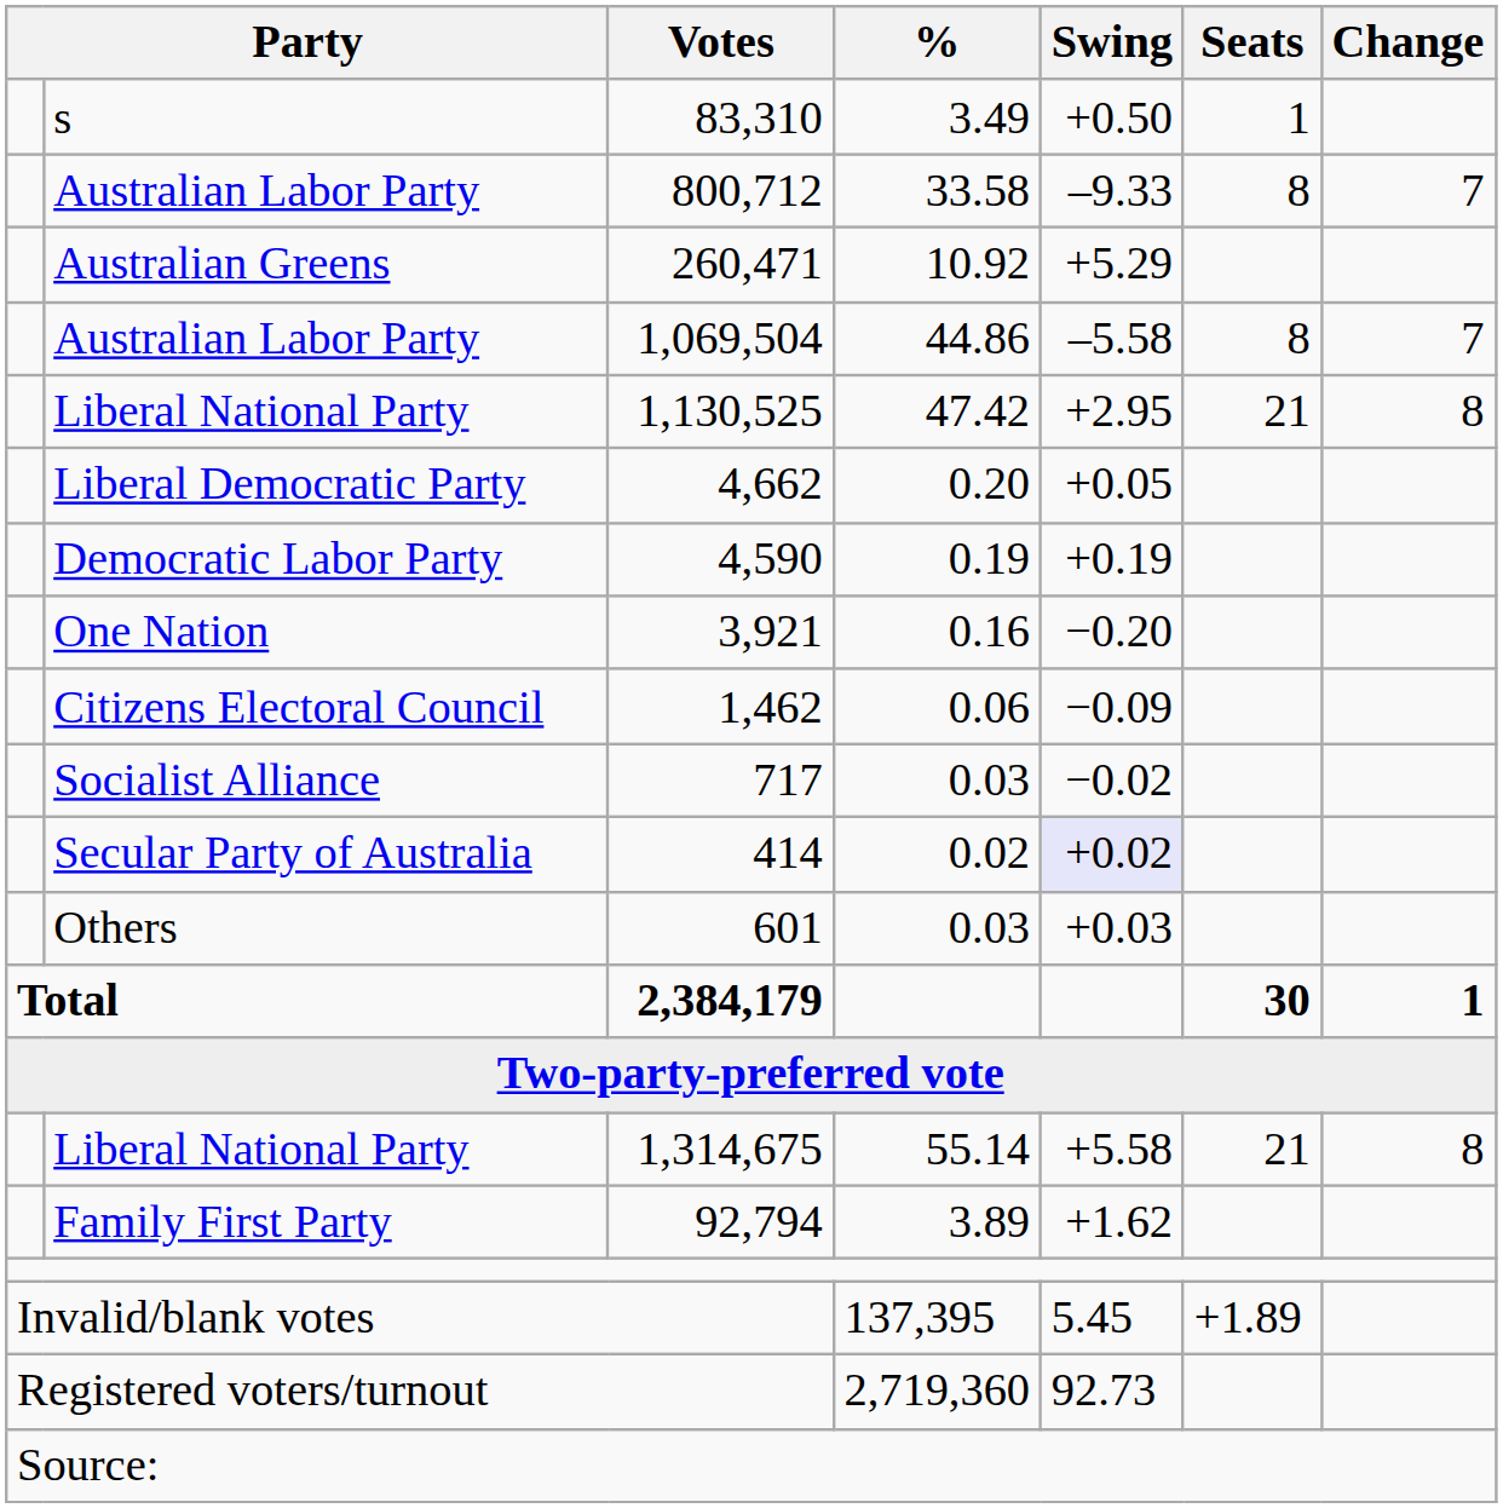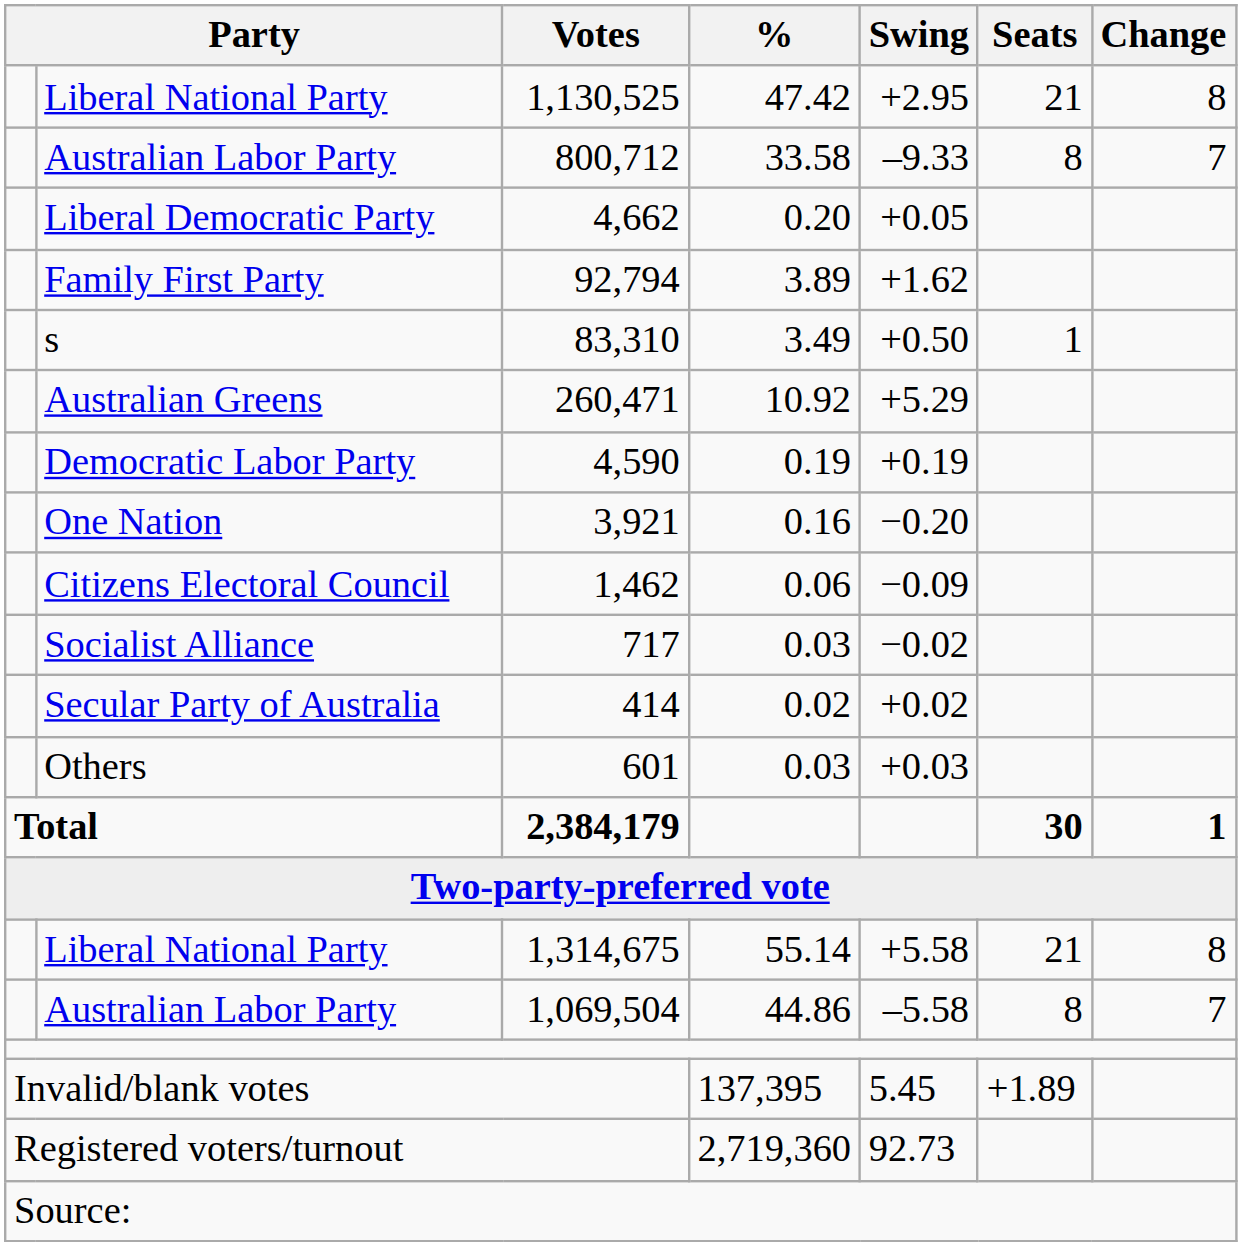rows swapped: Liberal National Party / 1,130,525 <-> s
rows swapped: Australian Greens <-> Liberal Democratic Party
rows swapped: Family First Party <-> Australian Labor Party / 1,069,504
Secular Party of Australia | Swing: lavender background -> no background
